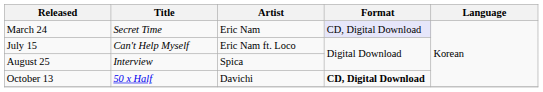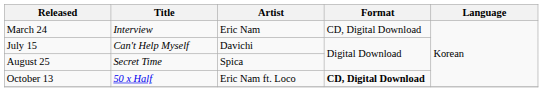March 24 | Title: Secret Time -> Interview
March 24 | Format: lavender background -> no background
July 15 | Artist: Eric Nam ft. Loco -> Davichi
August 25 | Title: Interview -> Secret Time
October 13 | Artist: Davichi -> Eric Nam ft. Loco
